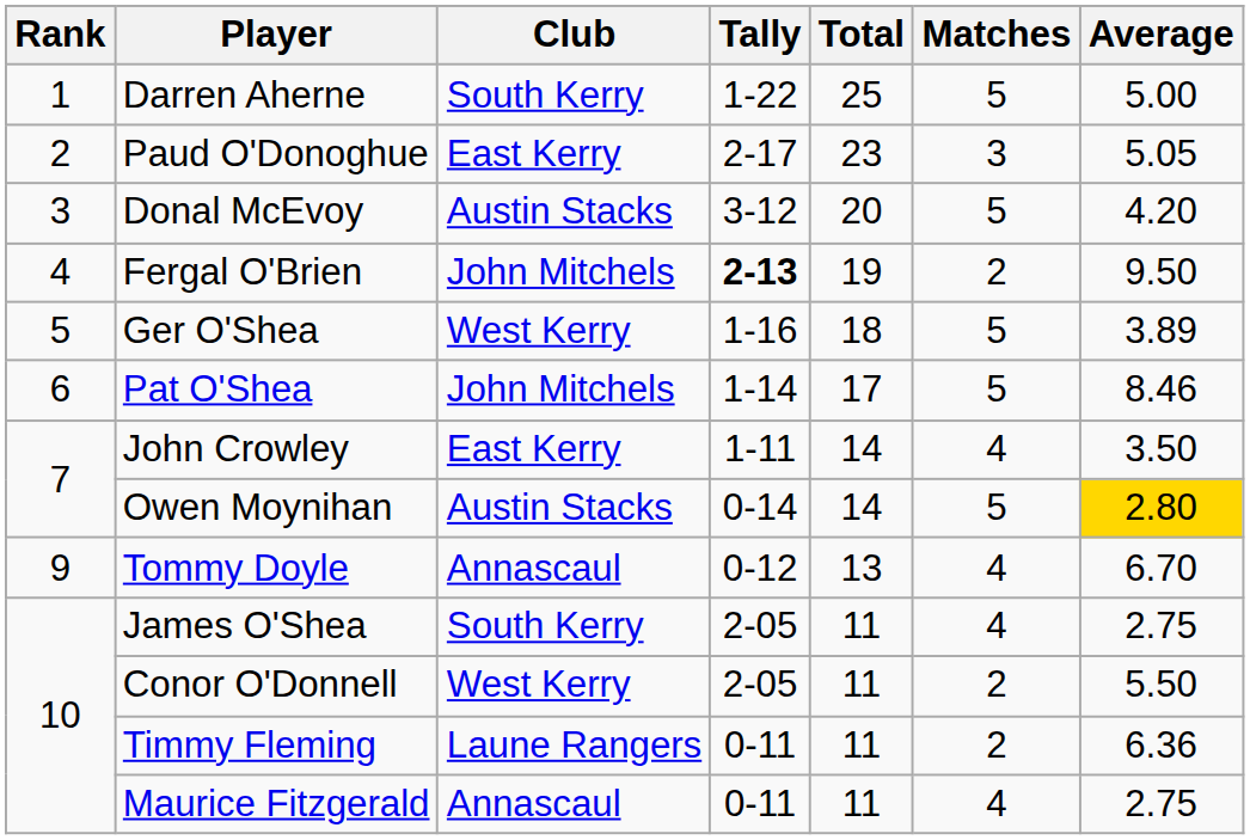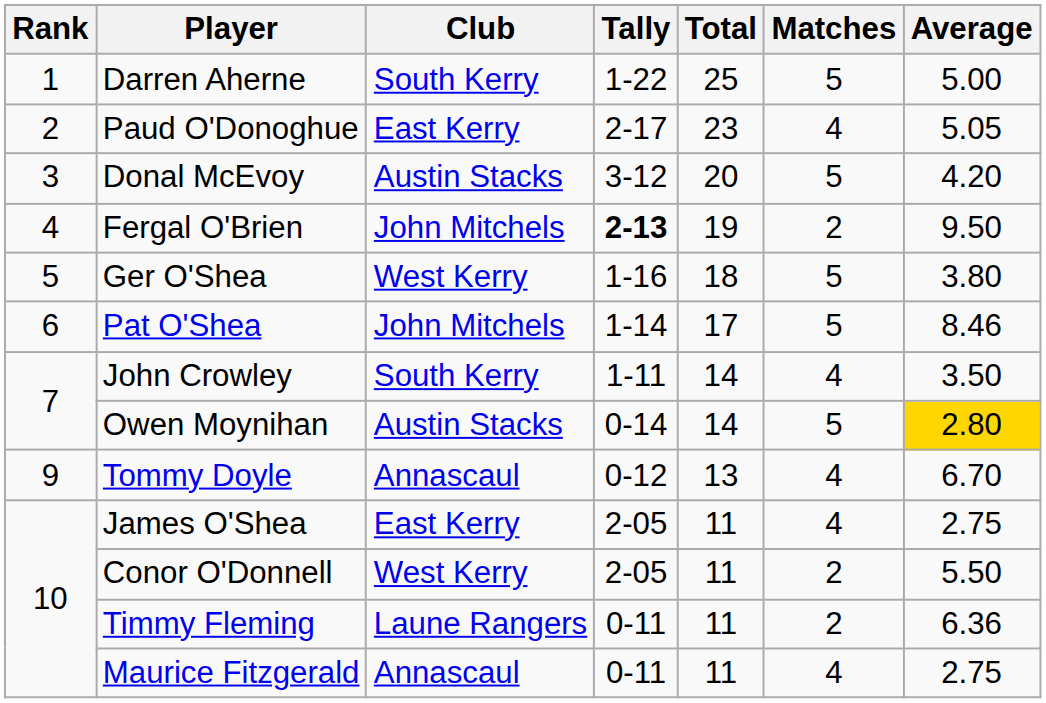Paud O'Donoghue | Matches: 3 -> 4
Ger O'Shea | Average: 3.89 -> 3.80
John Crowley | Club: East Kerry -> South Kerry
James O'Shea | Club: South Kerry -> East Kerry
